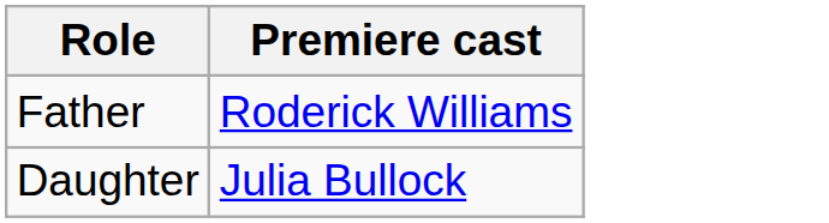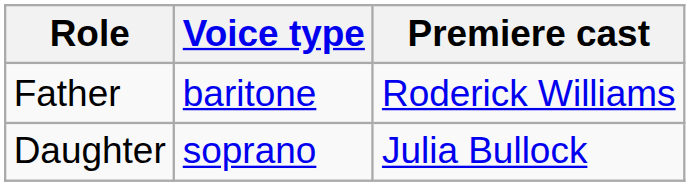+ column: Voice type | baritone | soprano
